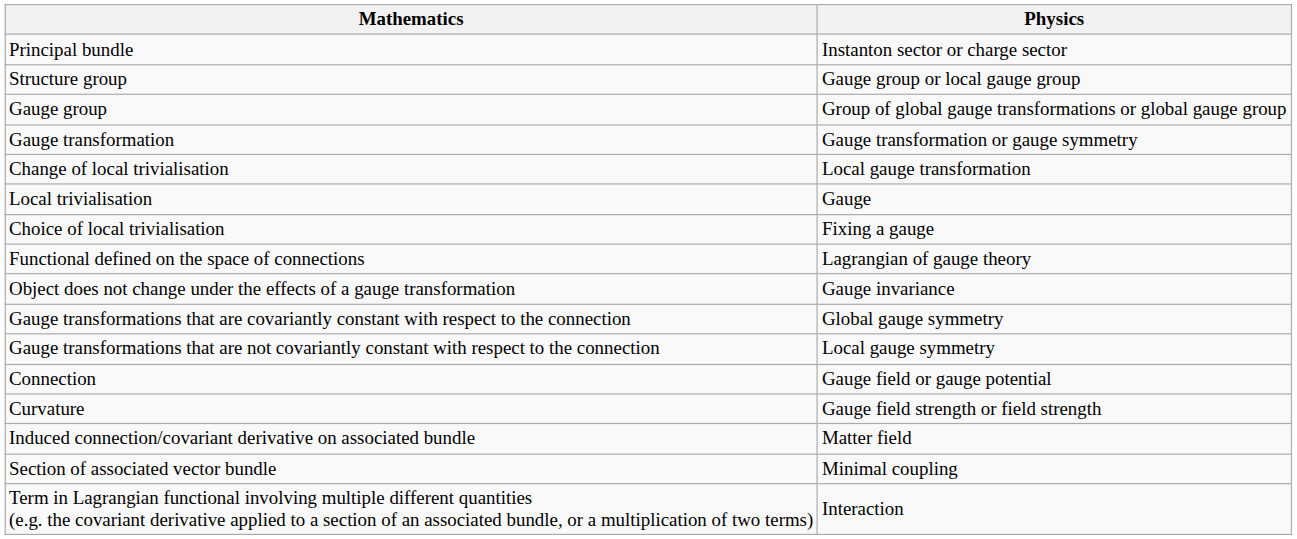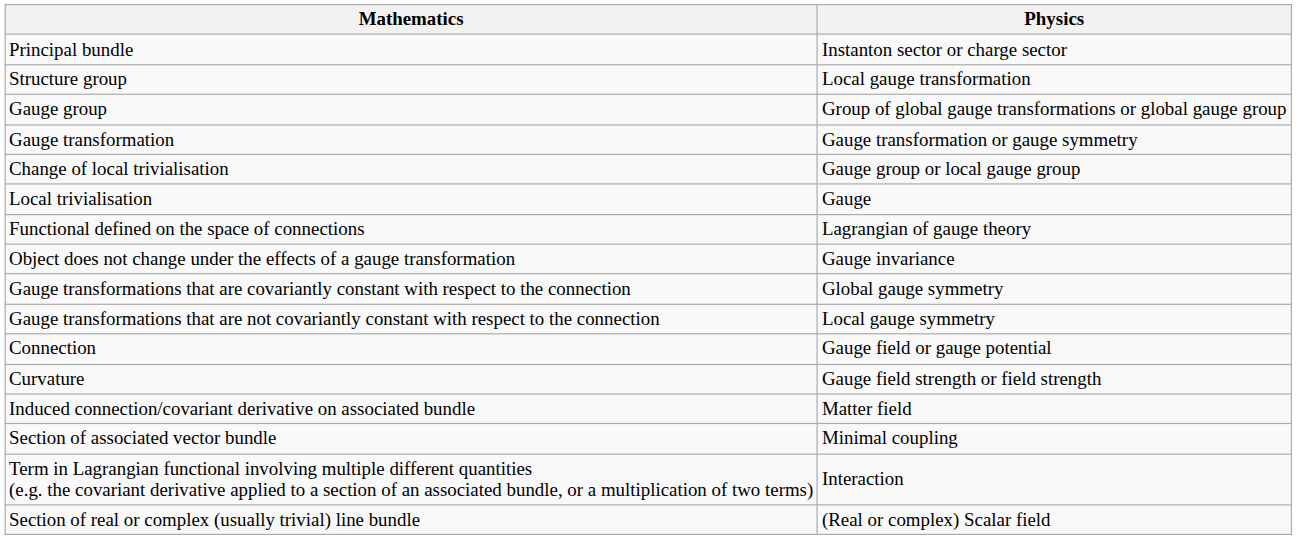Structure group | Physics: Gauge group or local gauge group -> Local gauge transformation
Change of local trivialisation | Physics: Local gauge transformation -> Gauge group or local gauge group
- row: Choice of local trivialisation | Fixing a gauge
+ row: Section of real or complex (usually trivial) line bundle | (Real or complex) Scalar field
